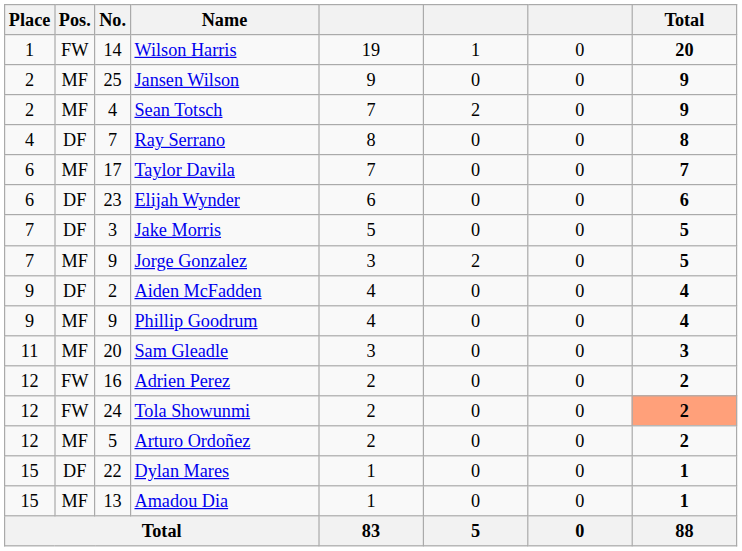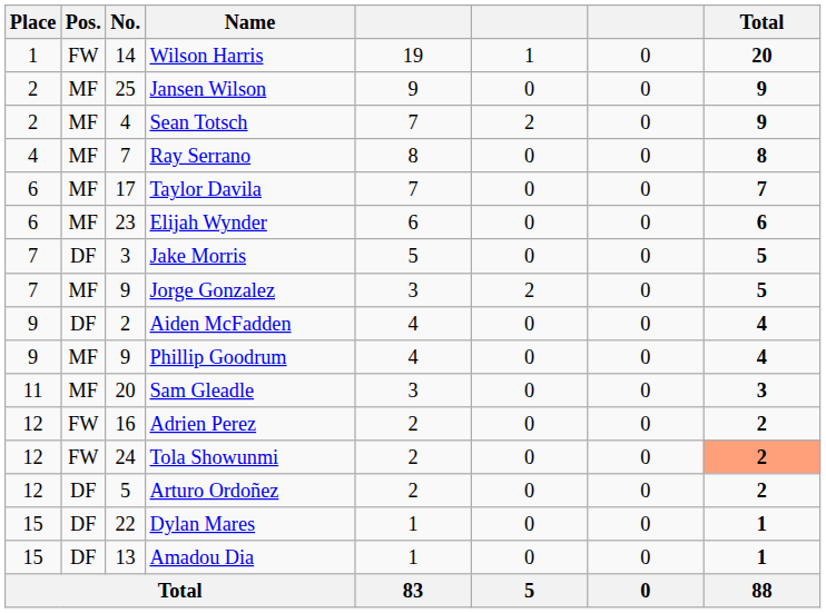Ray Serrano | Pos.: DF -> MF
Elijah Wynder | Pos.: DF -> MF
Arturo Ordoñez | Pos.: MF -> DF
Amadou Dia | Pos.: MF -> DF
